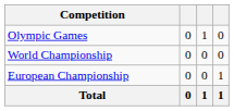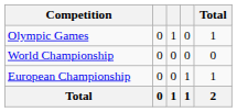+ column: Total | 1 | 0 | 1 | 2
